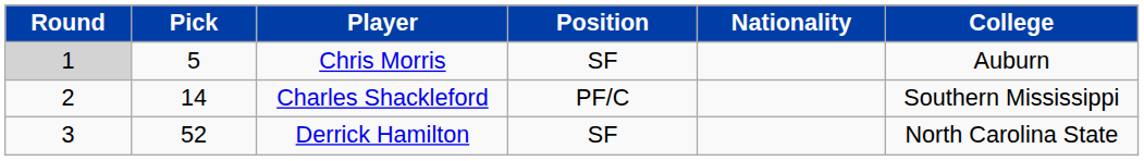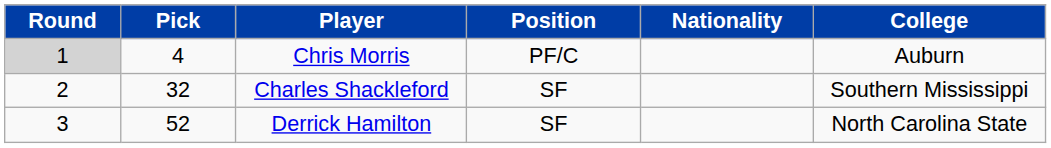Chris Morris | Pick: 5 -> 4
Chris Morris | Position: SF -> PF/C
Charles Shackleford | Pick: 14 -> 32
Charles Shackleford | Position: PF/C -> SF
